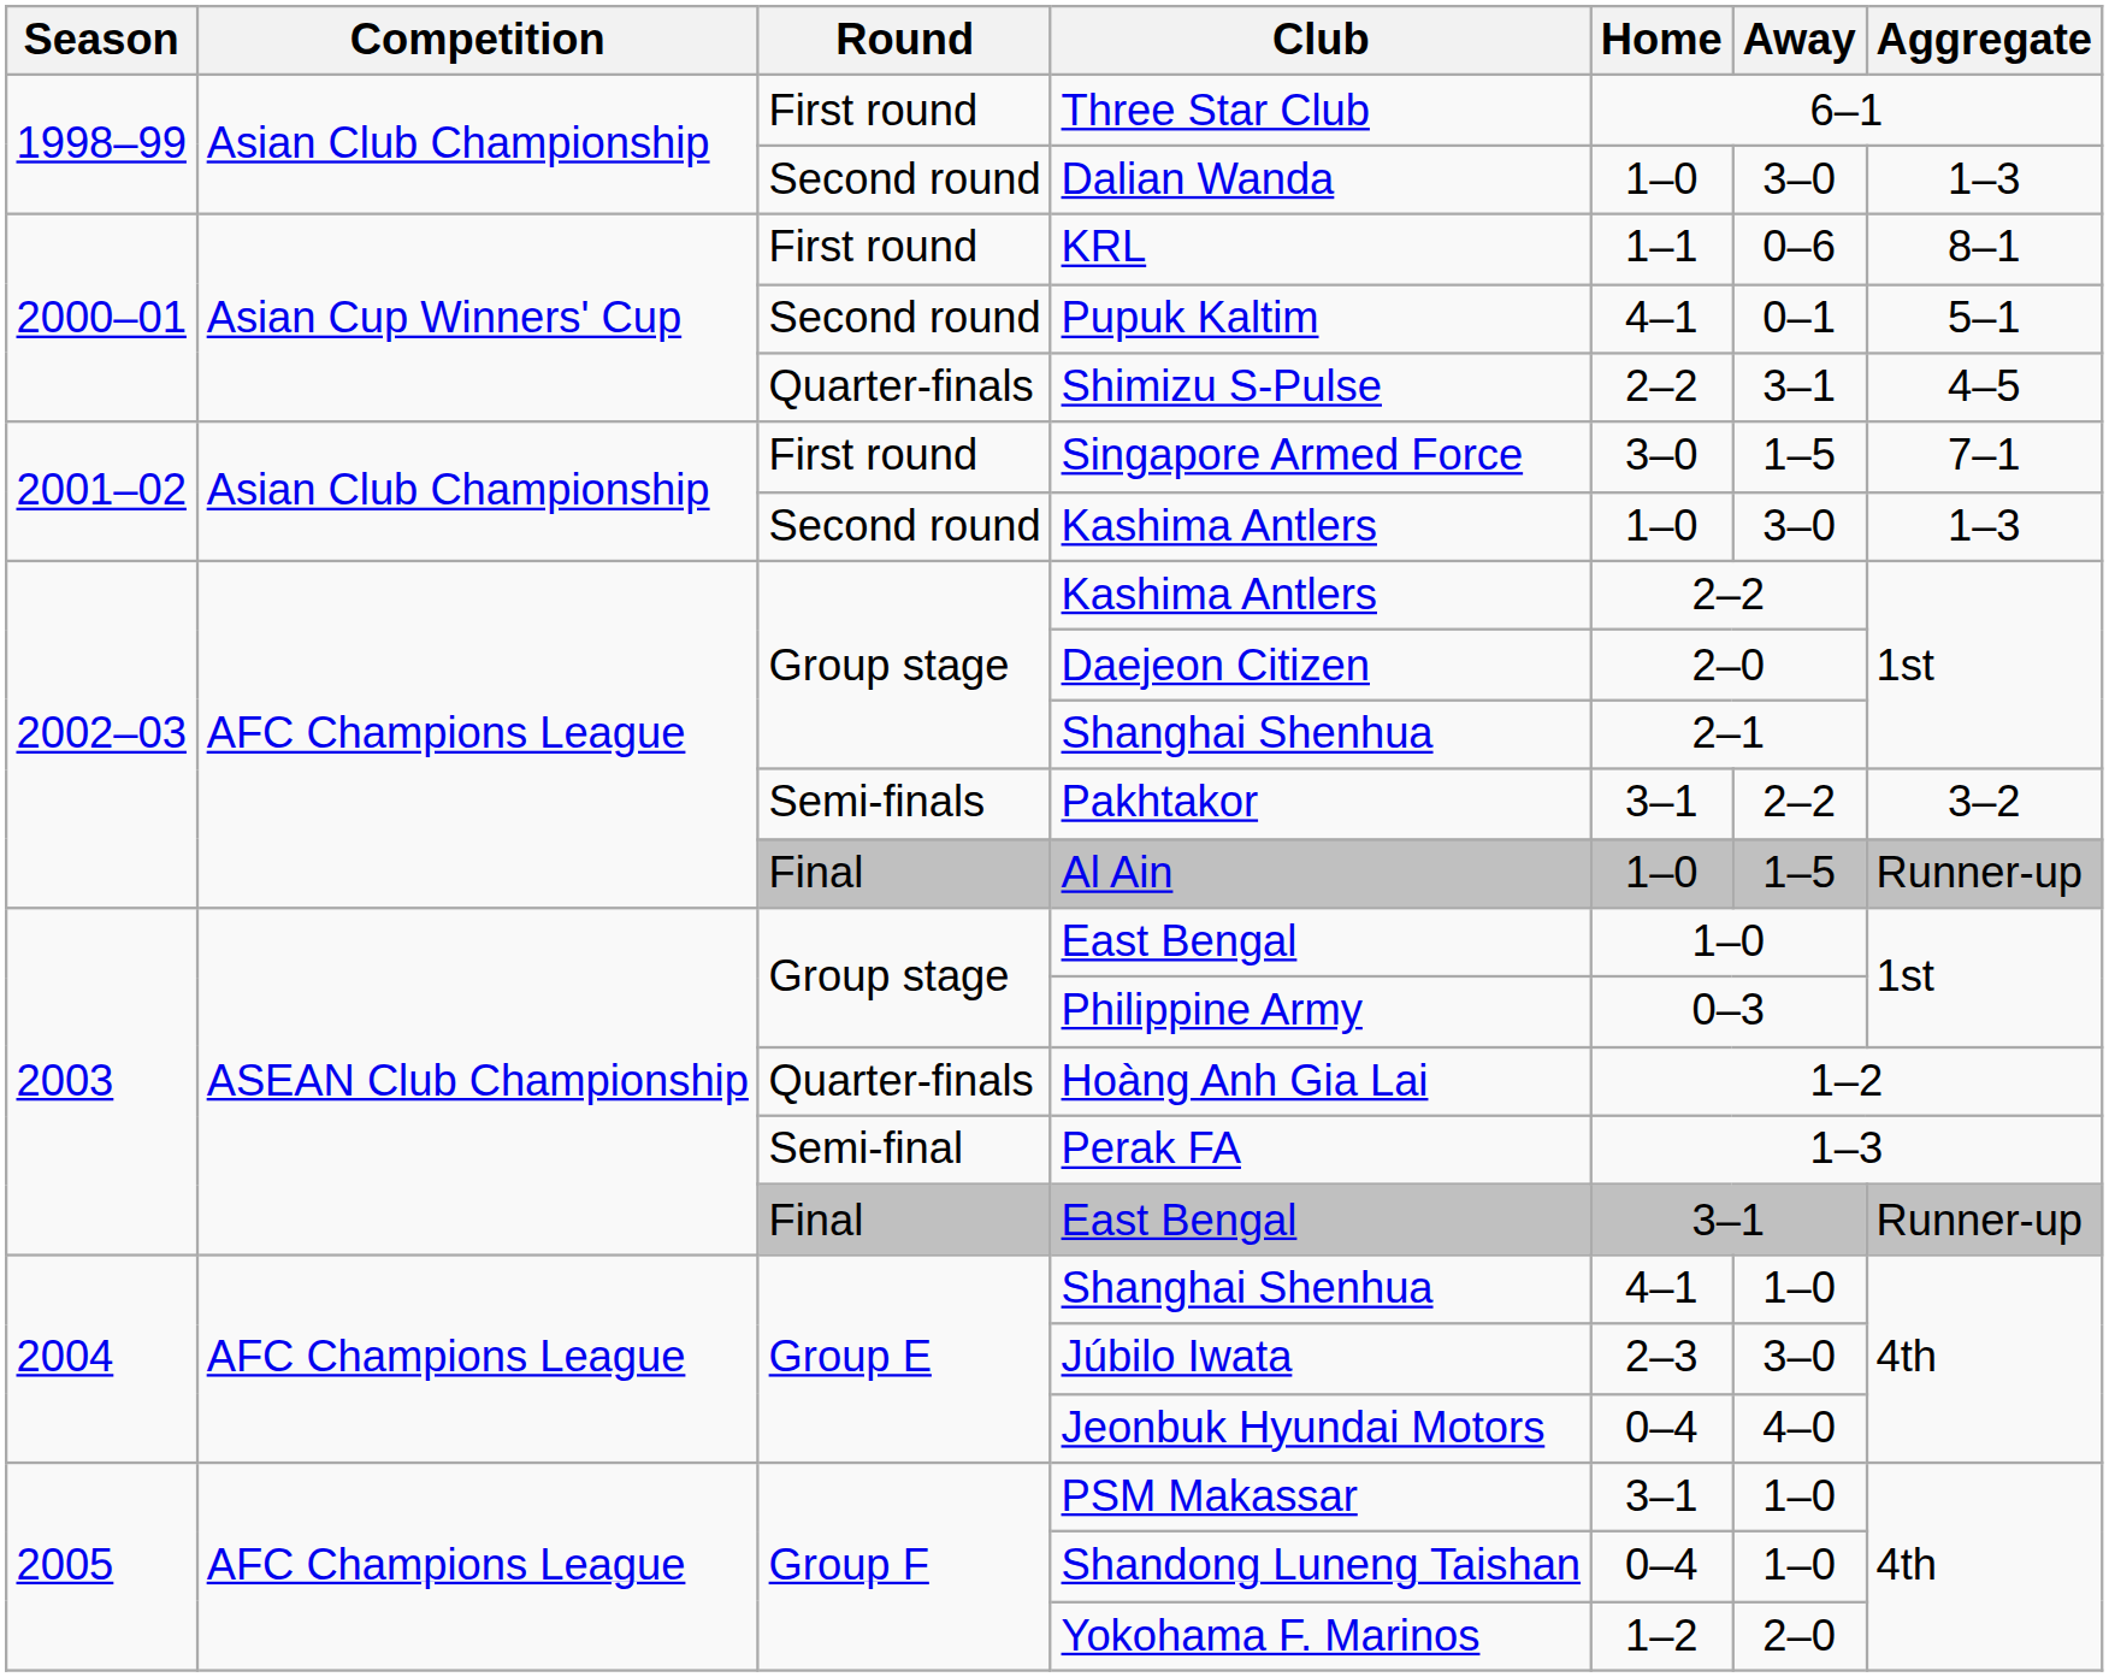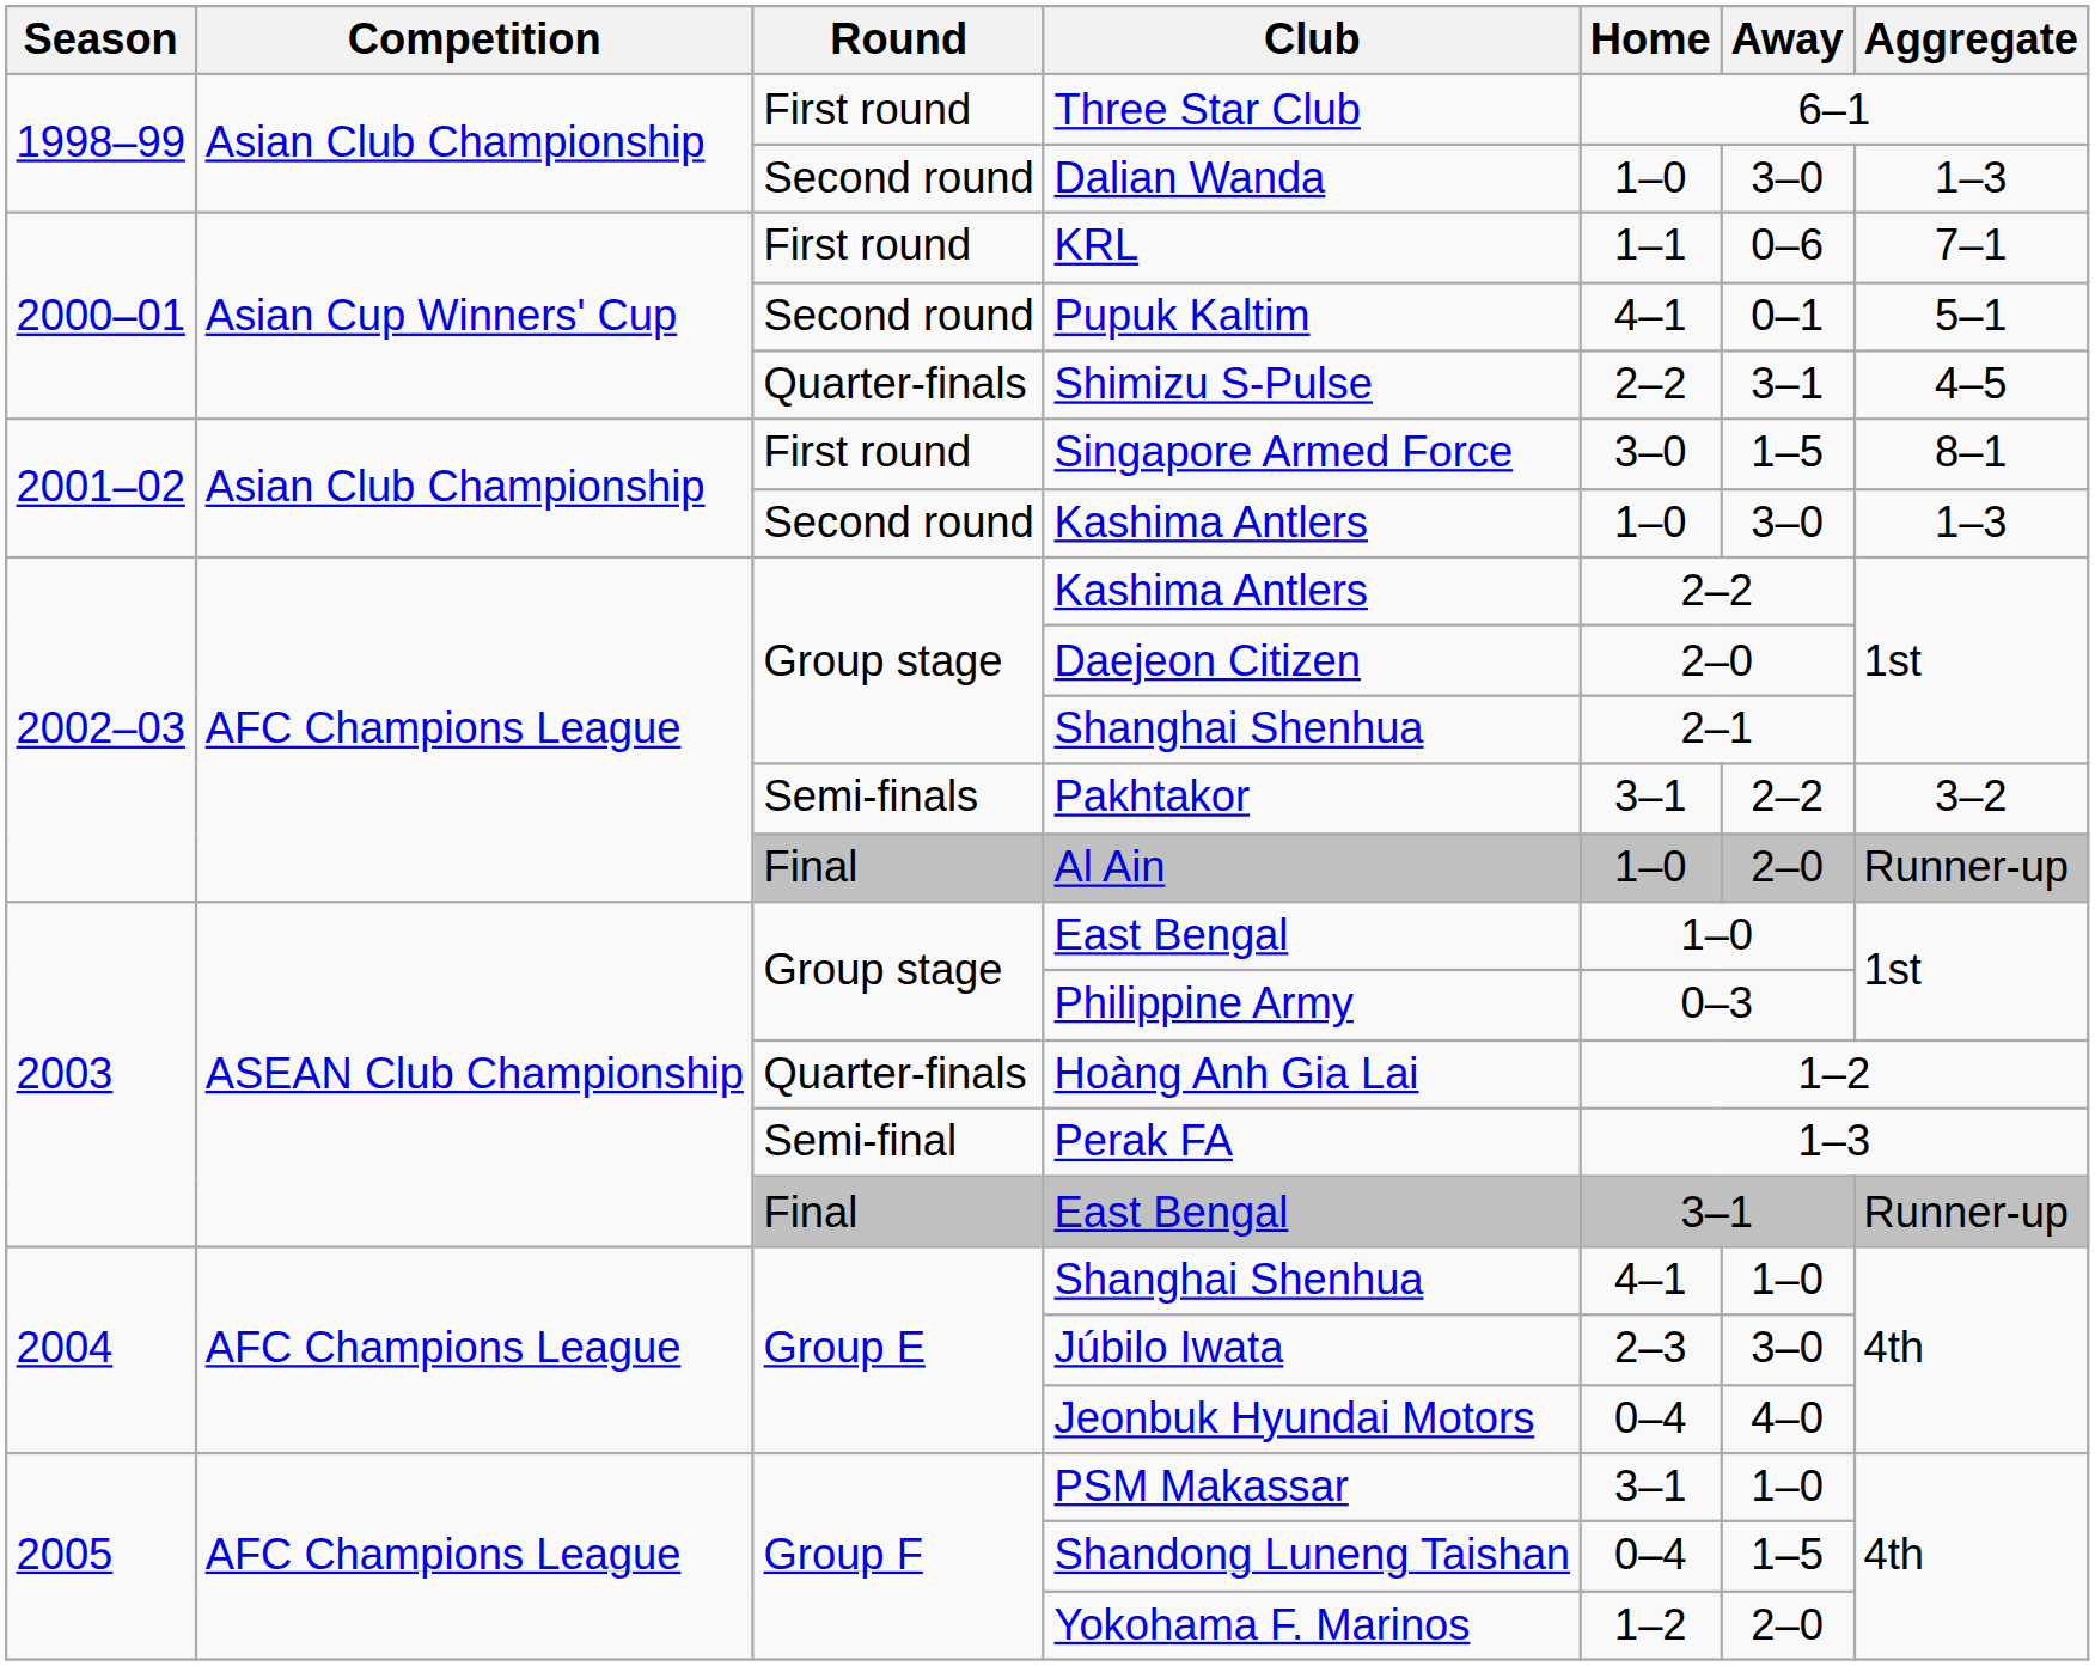KRL | Aggregate: 8–1 -> 7–1
Singapore Armed Force | Aggregate: 7–1 -> 8–1
Al Ain | Away: 1–5 -> 2–0
Shandong Luneng Taishan | Away: 1–0 -> 1–5
